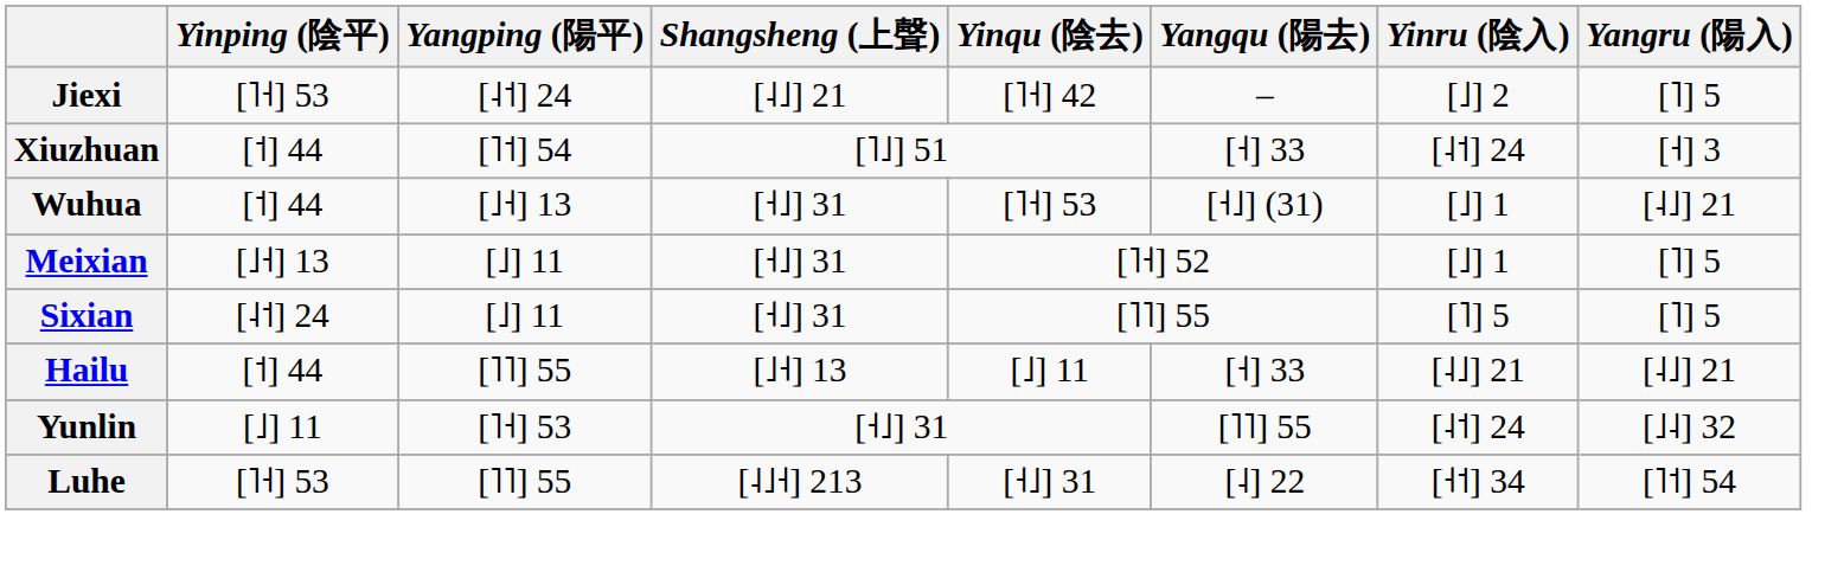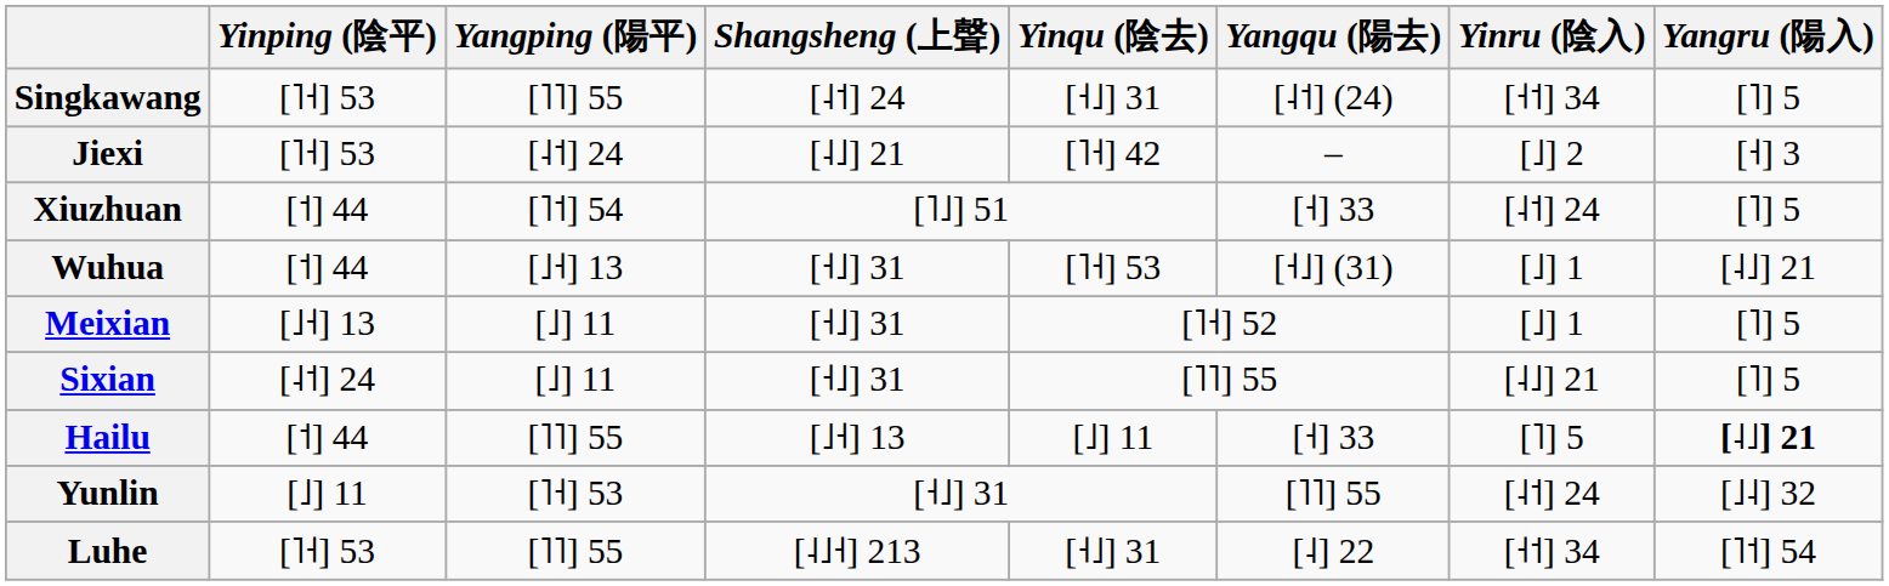+ row: Singkawang | [˥˧] 53 | [˥˥] 55 | [˨˦] 24 | [˧˩] 31 | [˨˦] (24) | [˧˦] 34 | [˥] 5
Jiexi | Yangru (陽入): [˥] 5 -> [˧] 3
Xiuzhuan | Yangru (陽入): [˧] 3 -> [˥] 5
Sixian | Yinru (陰入): [˥] 5 -> [˨˩] 21
Hailu | Yinru (陰入): [˨˩] 21 -> [˥] 5
Hailu | Yangru (陽入): normal -> bold
